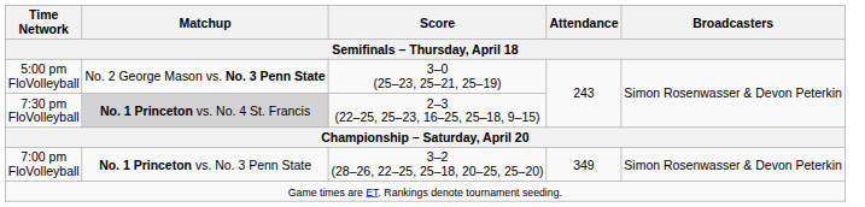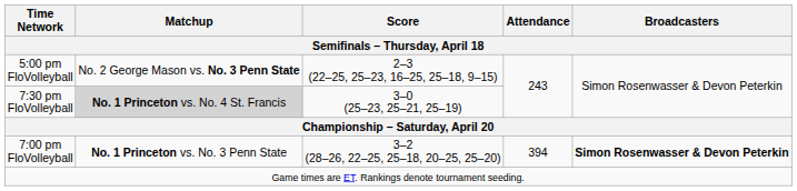5:00 pm FloVolleyball | Score: 3–0 (25–23, 25–21, 25–19) -> 2–3 (22–25, 25–23, 16–25, 25–18, 9–15)
7:30 pm FloVolleyball | Score: 2–3 (22–25, 25–23, 16–25, 25–18, 9–15) -> 3–0 (25–23, 25–21, 25–19)
7:00 pm FloVolleyball | Attendance: 349 -> 394
7:00 pm FloVolleyball | Broadcasters: normal -> bold
